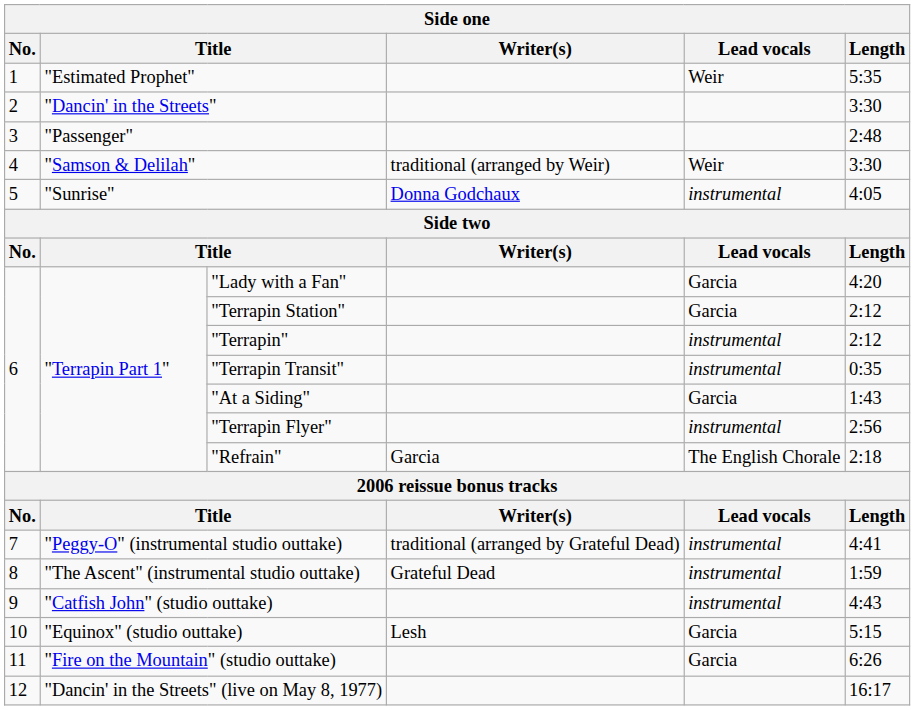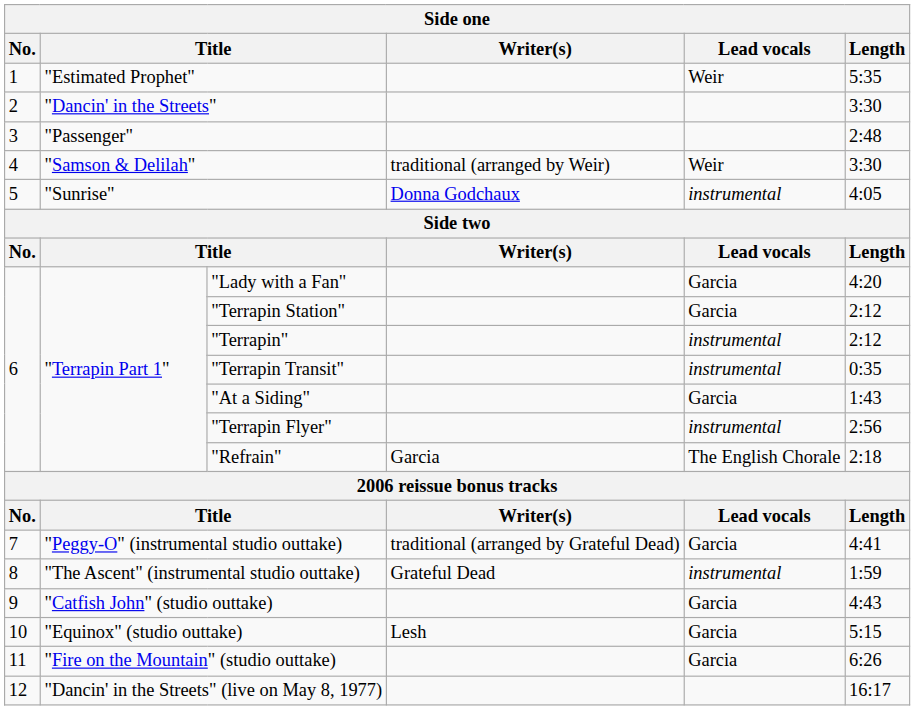"Peggy-O" (instrumental studio outtake) | Lead vocals: instrumental -> Garcia
"Catfish John" (studio outtake) | Lead vocals: instrumental -> Garcia
